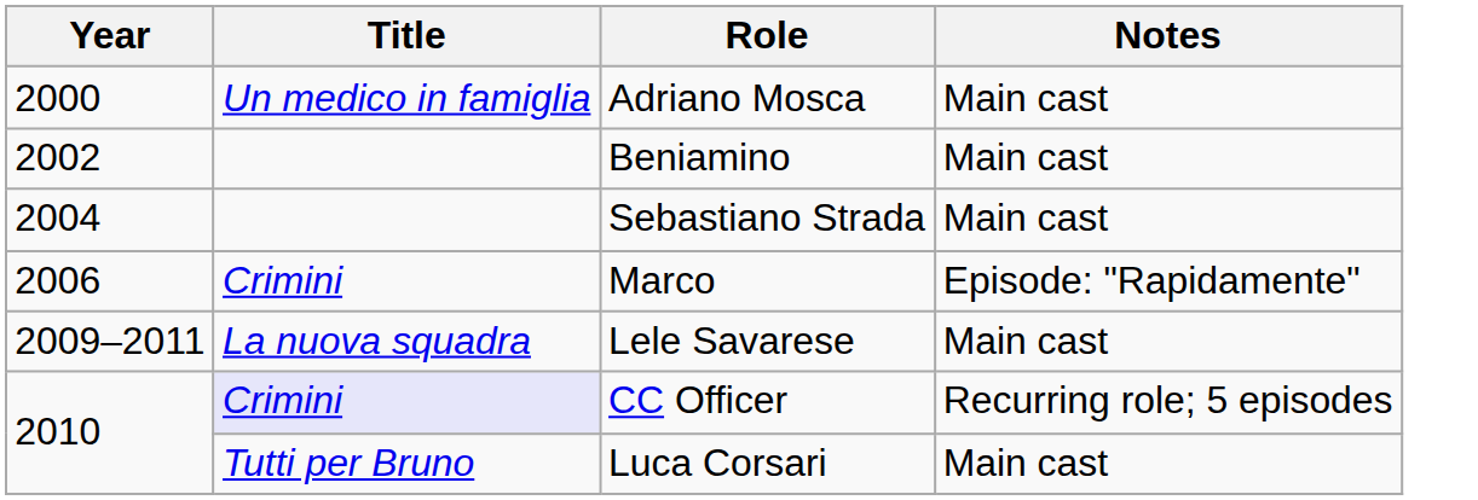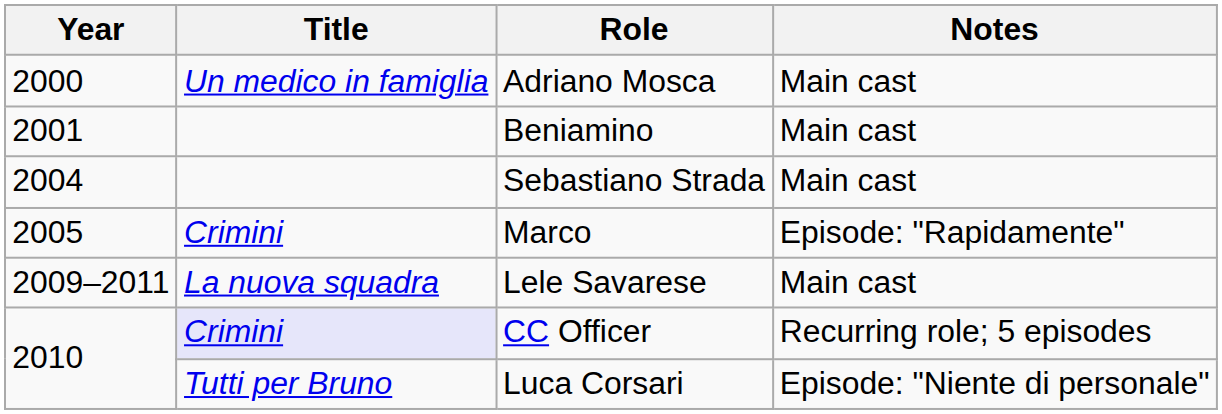Beniamino | Year: 2002 -> 2001
Marco | Year: 2006 -> 2005
Luca Corsari | Notes: Main cast -> Episode: "Niente di personale"
